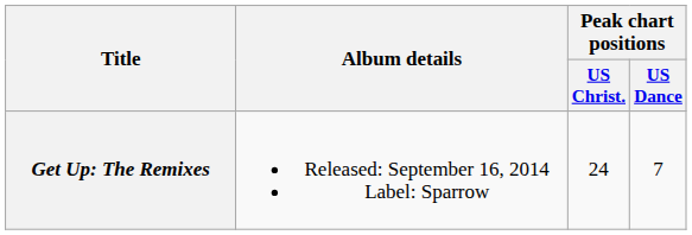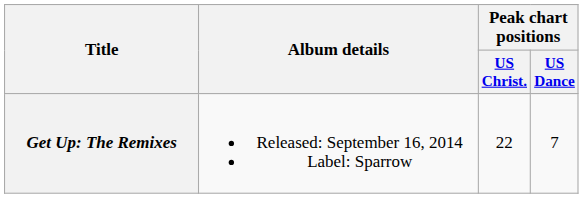Get Up: The Remixes | Peak chart positions / US Christ.: 24 -> 22
